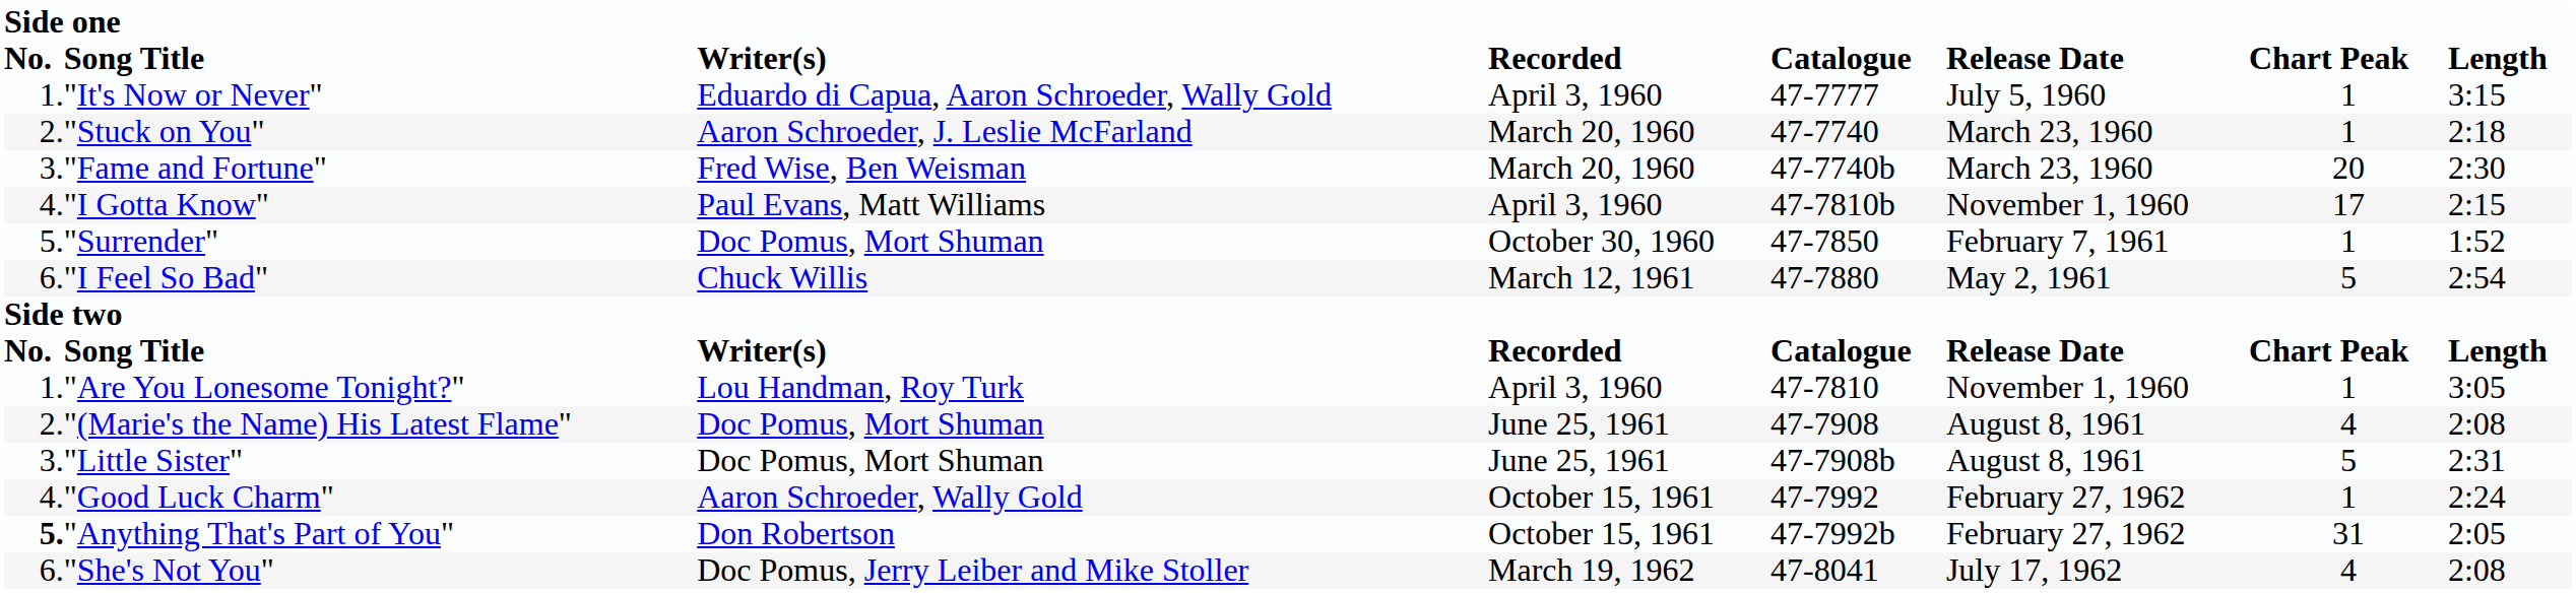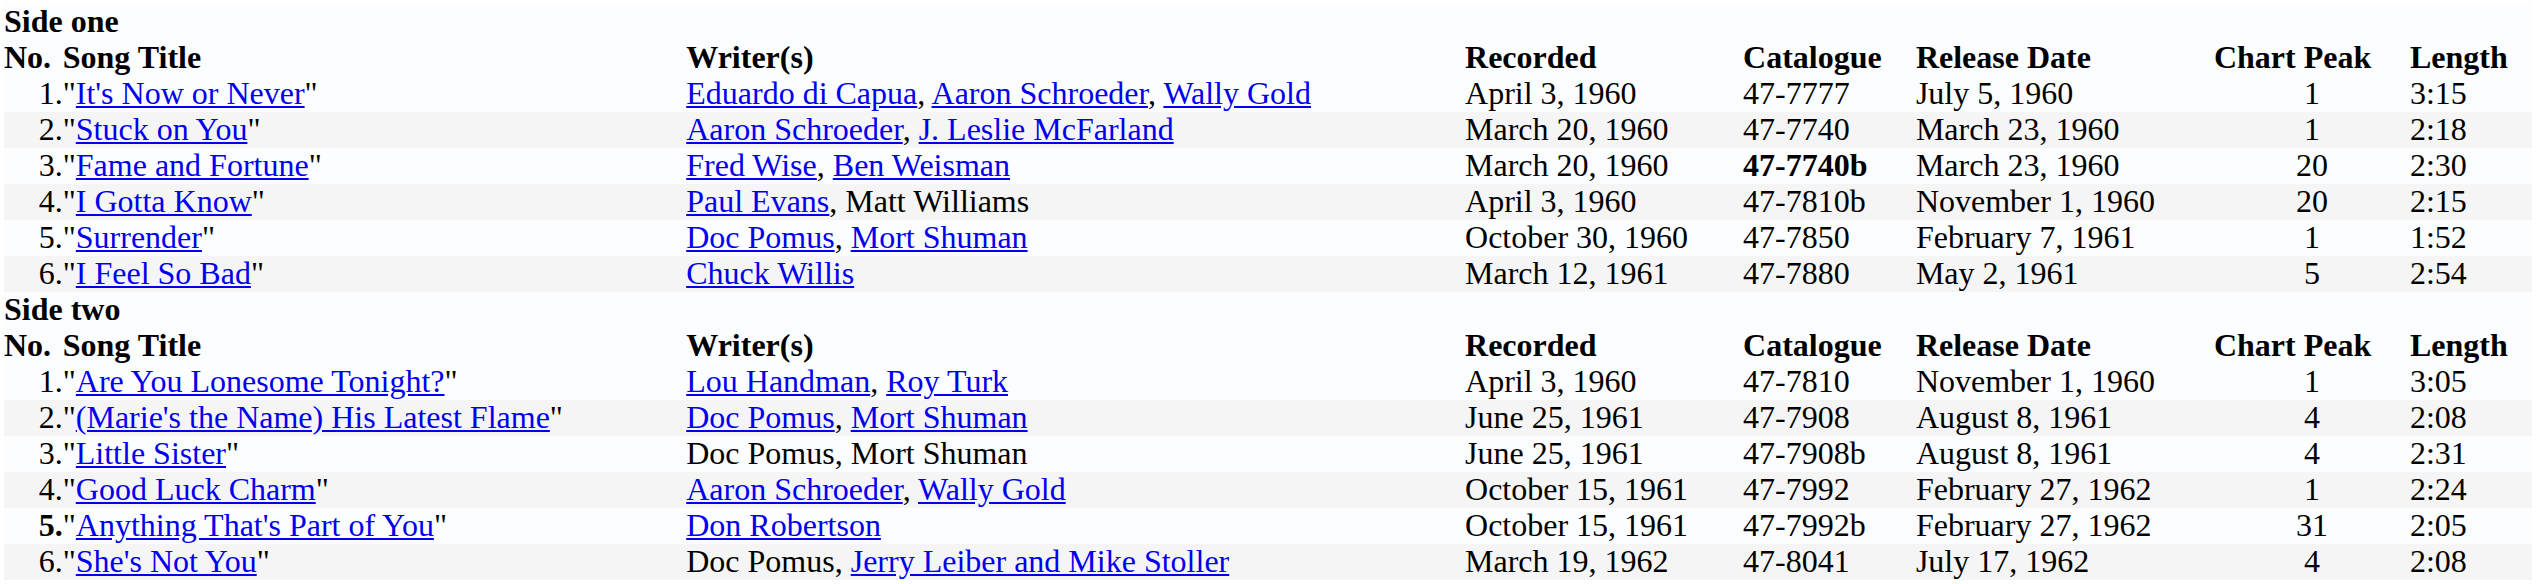"Fame and Fortune" | column 6: normal -> bold
"I Gotta Know" | column 8: 17 -> 20
"Little Sister" | column 8: 5 -> 4
